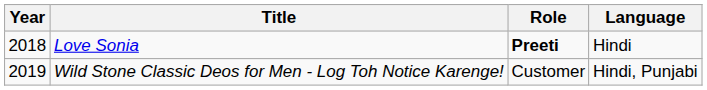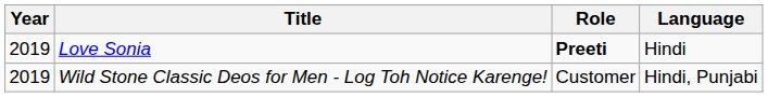Love Sonia | Year: 2018 -> 2019
